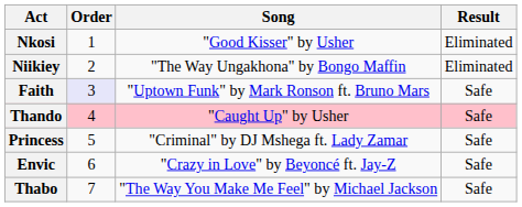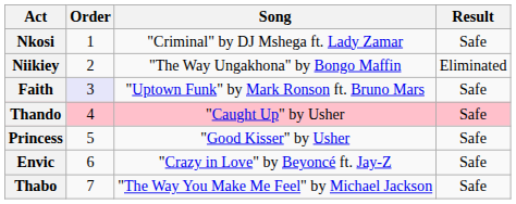Nkosi | Song: "Good Kisser" by Usher -> "Criminal" by DJ Mshega ft. Lady Zamar
Nkosi | Result: Eliminated -> Safe
Princess | Song: "Criminal" by DJ Mshega ft. Lady Zamar -> "Good Kisser" by Usher
